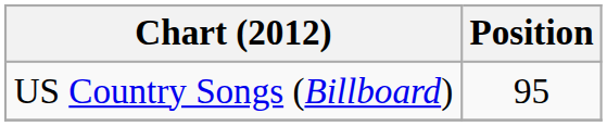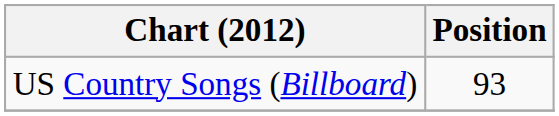US Country Songs (Billboard) | Position: 95 -> 93
